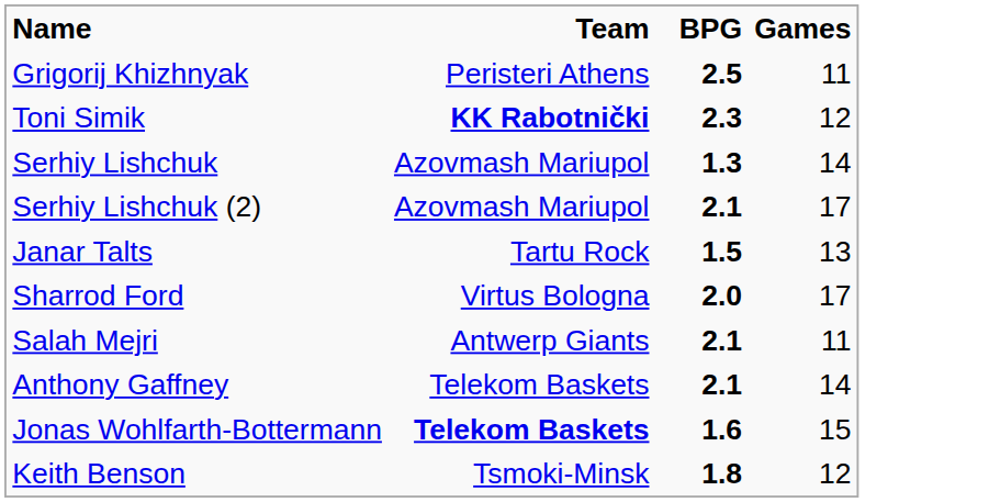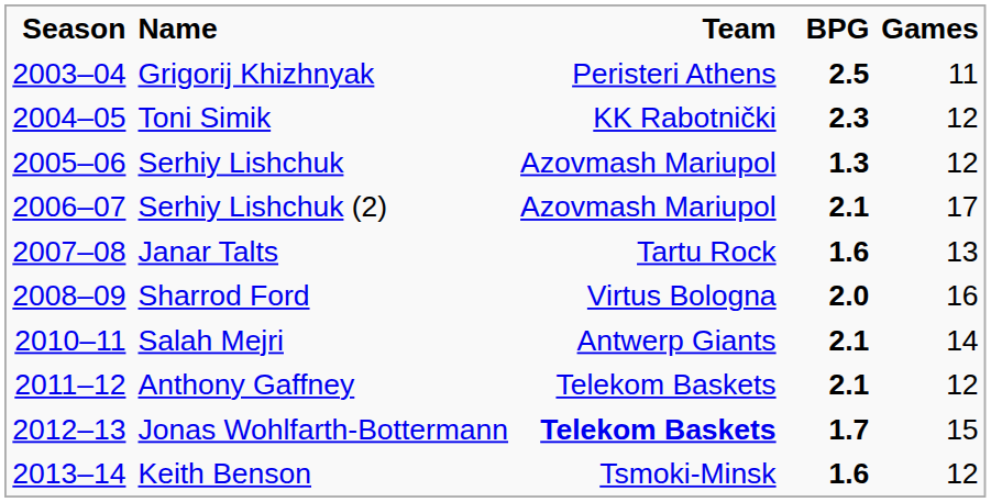+ column: Season | 2003–04 | 2004–05 | 2005–06 | 2006–07 | 2007–08 | 2008–09 | 2010–11 | 2011–12 | 2012–13 | 2013–14
Toni Simik | Team: bold -> normal
Serhiy Lishchuk | Games: 14 -> 12
Janar Talts | BPG: 1.5 -> 1.6
Sharrod Ford | Games: 17 -> 16
Salah Mejri | Games: 11 -> 14
Anthony Gaffney | Games: 14 -> 12
Jonas Wohlfarth-Bottermann | BPG: 1.6 -> 1.7
Keith Benson | BPG: 1.8 -> 1.6
